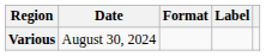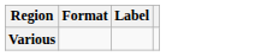- column: Date | August 30, 2024
